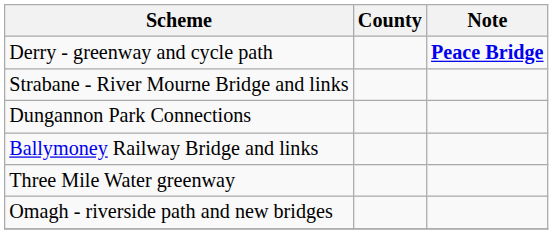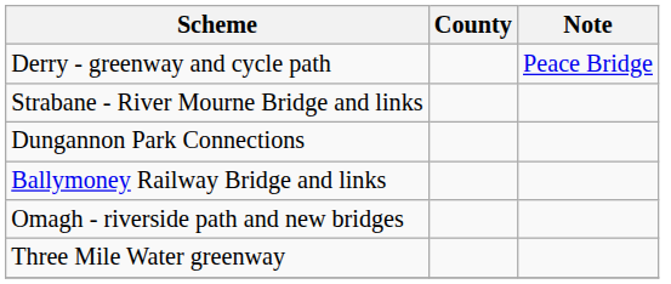Derry - greenway and cycle path | Note: bold -> normal
rows swapped: Omagh - riverside path and new bridges <-> Three Mile Water greenway
